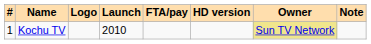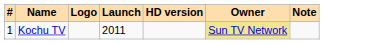- column: FTA/pay
Kochu TV | Launch: 2010 -> 2011
